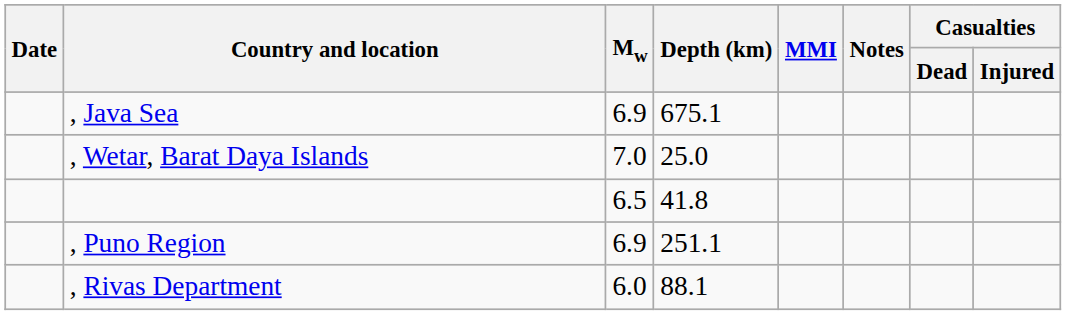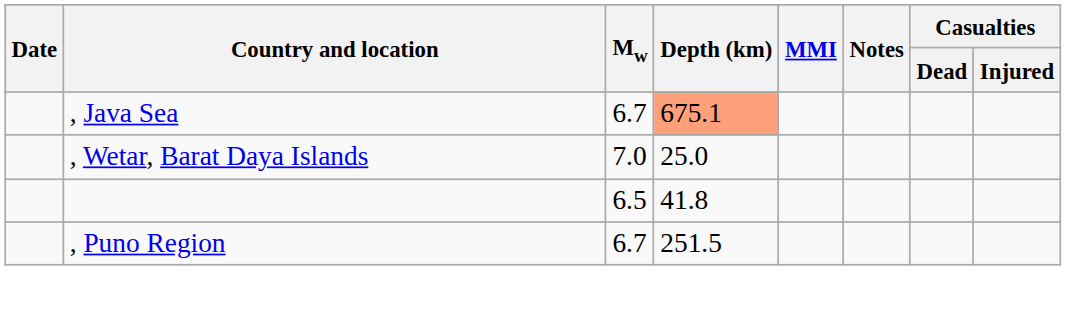, Java Sea | Mw: 6.9 -> 6.7
, Java Sea | Depth (km): no background -> lightsalmon background
, Puno Region | Mw: 6.9 -> 6.7
, Puno Region | Depth (km): 251.1 -> 251.5
- row: , Rivas Department | 6.0 | 88.1
